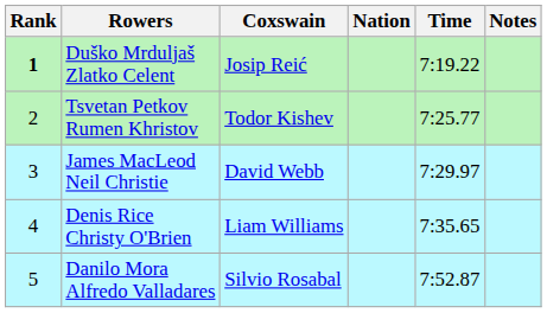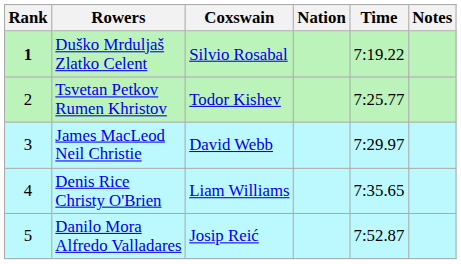Duško Mrduljaš Zlatko Celent | Coxswain: Josip Reić -> Silvio Rosabal
Danilo Mora Alfredo Valladares | Coxswain: Silvio Rosabal -> Josip Reić
